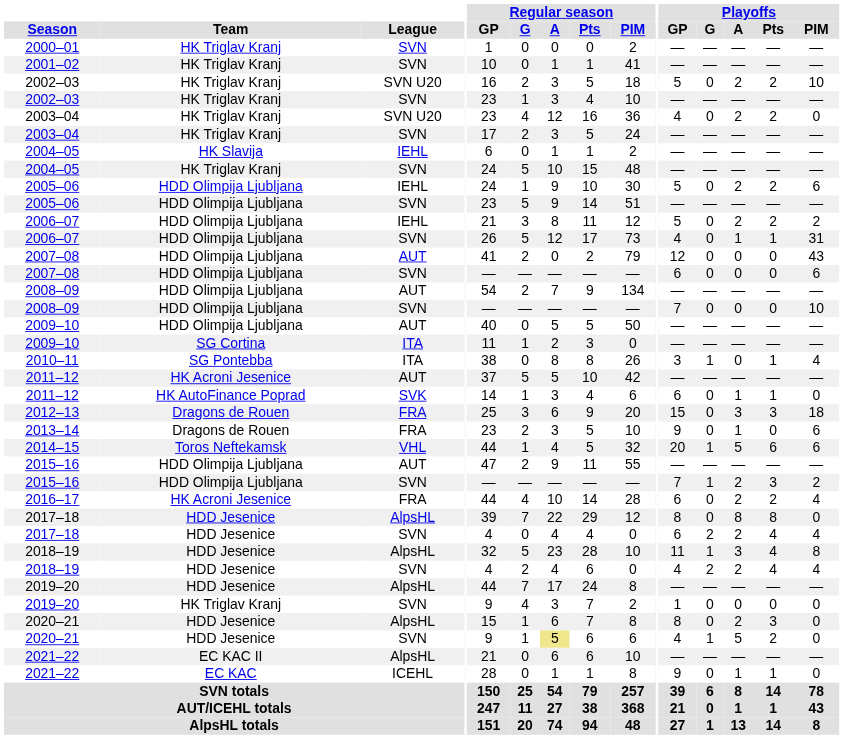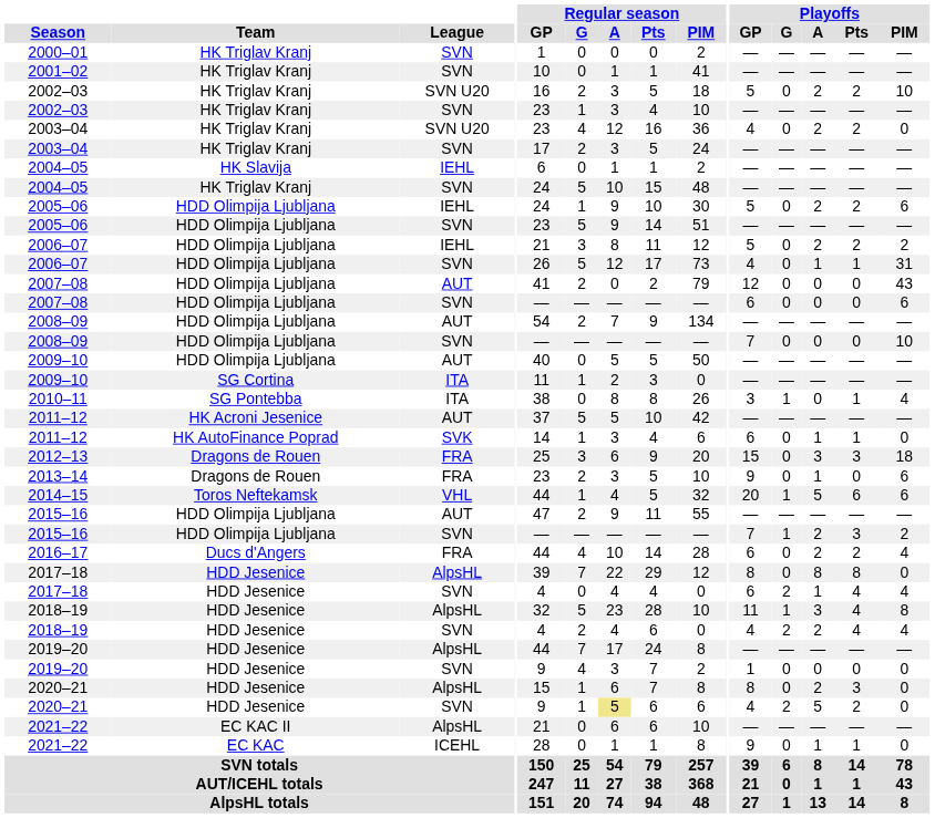2016–17 | Team: HK Acroni Jesenice -> Ducs d'Angers
2017–18 / SVN | Playoffs / A: 2 -> 1
2019–20 / SVN | Team: HK Triglav Kranj -> HDD Jesenice
2020–21 / SVN | Playoffs / G: 1 -> 2
